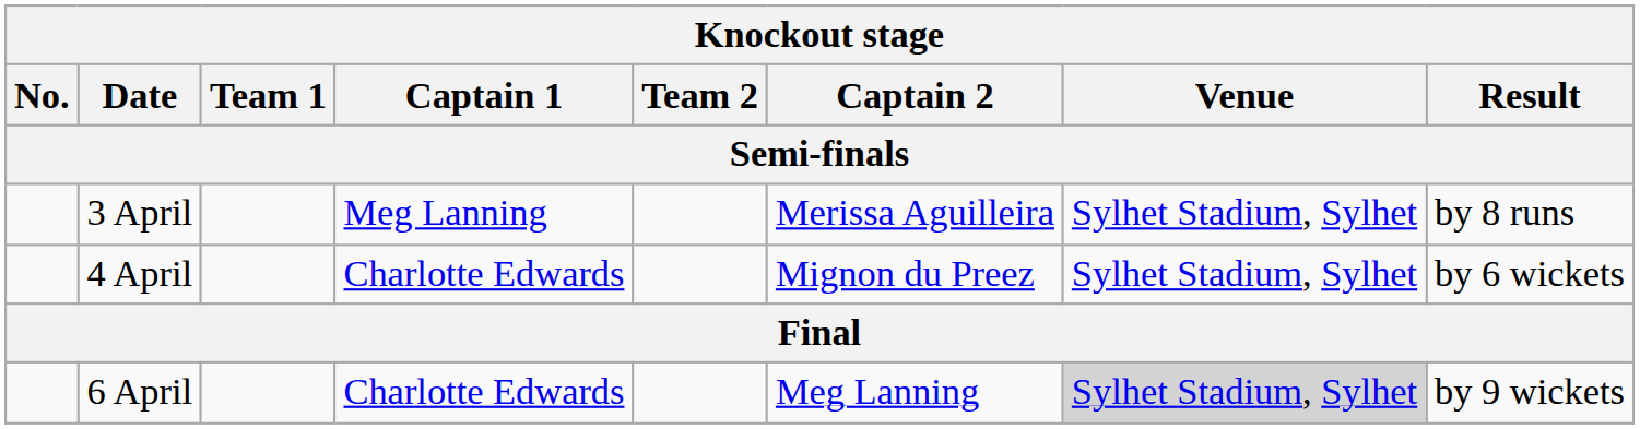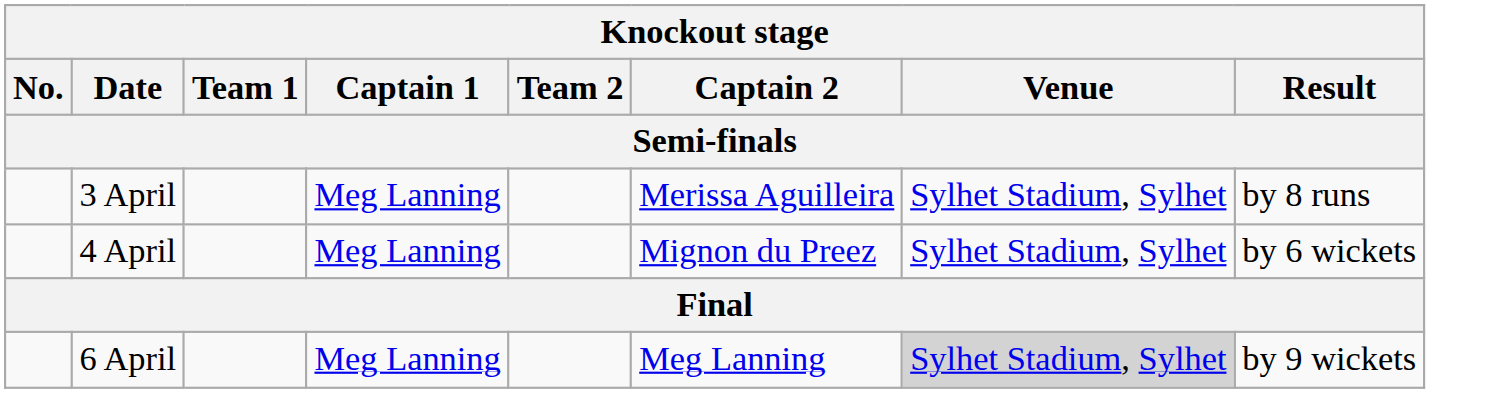4 April | Captain 1: Charlotte Edwards -> Meg Lanning
6 April | Captain 1: Charlotte Edwards -> Meg Lanning
